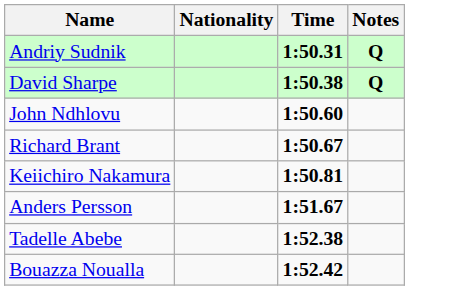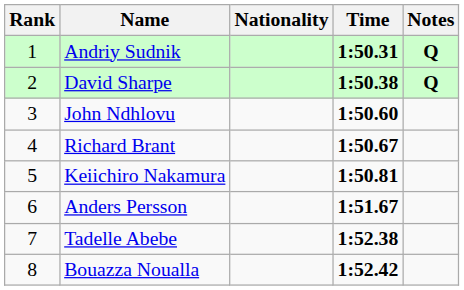+ column: Rank | 1 | 2 | 3 | 4 | 5 | 6 | 7 | 8
